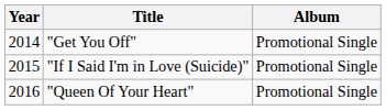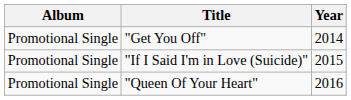columns swapped: Year <-> Album
